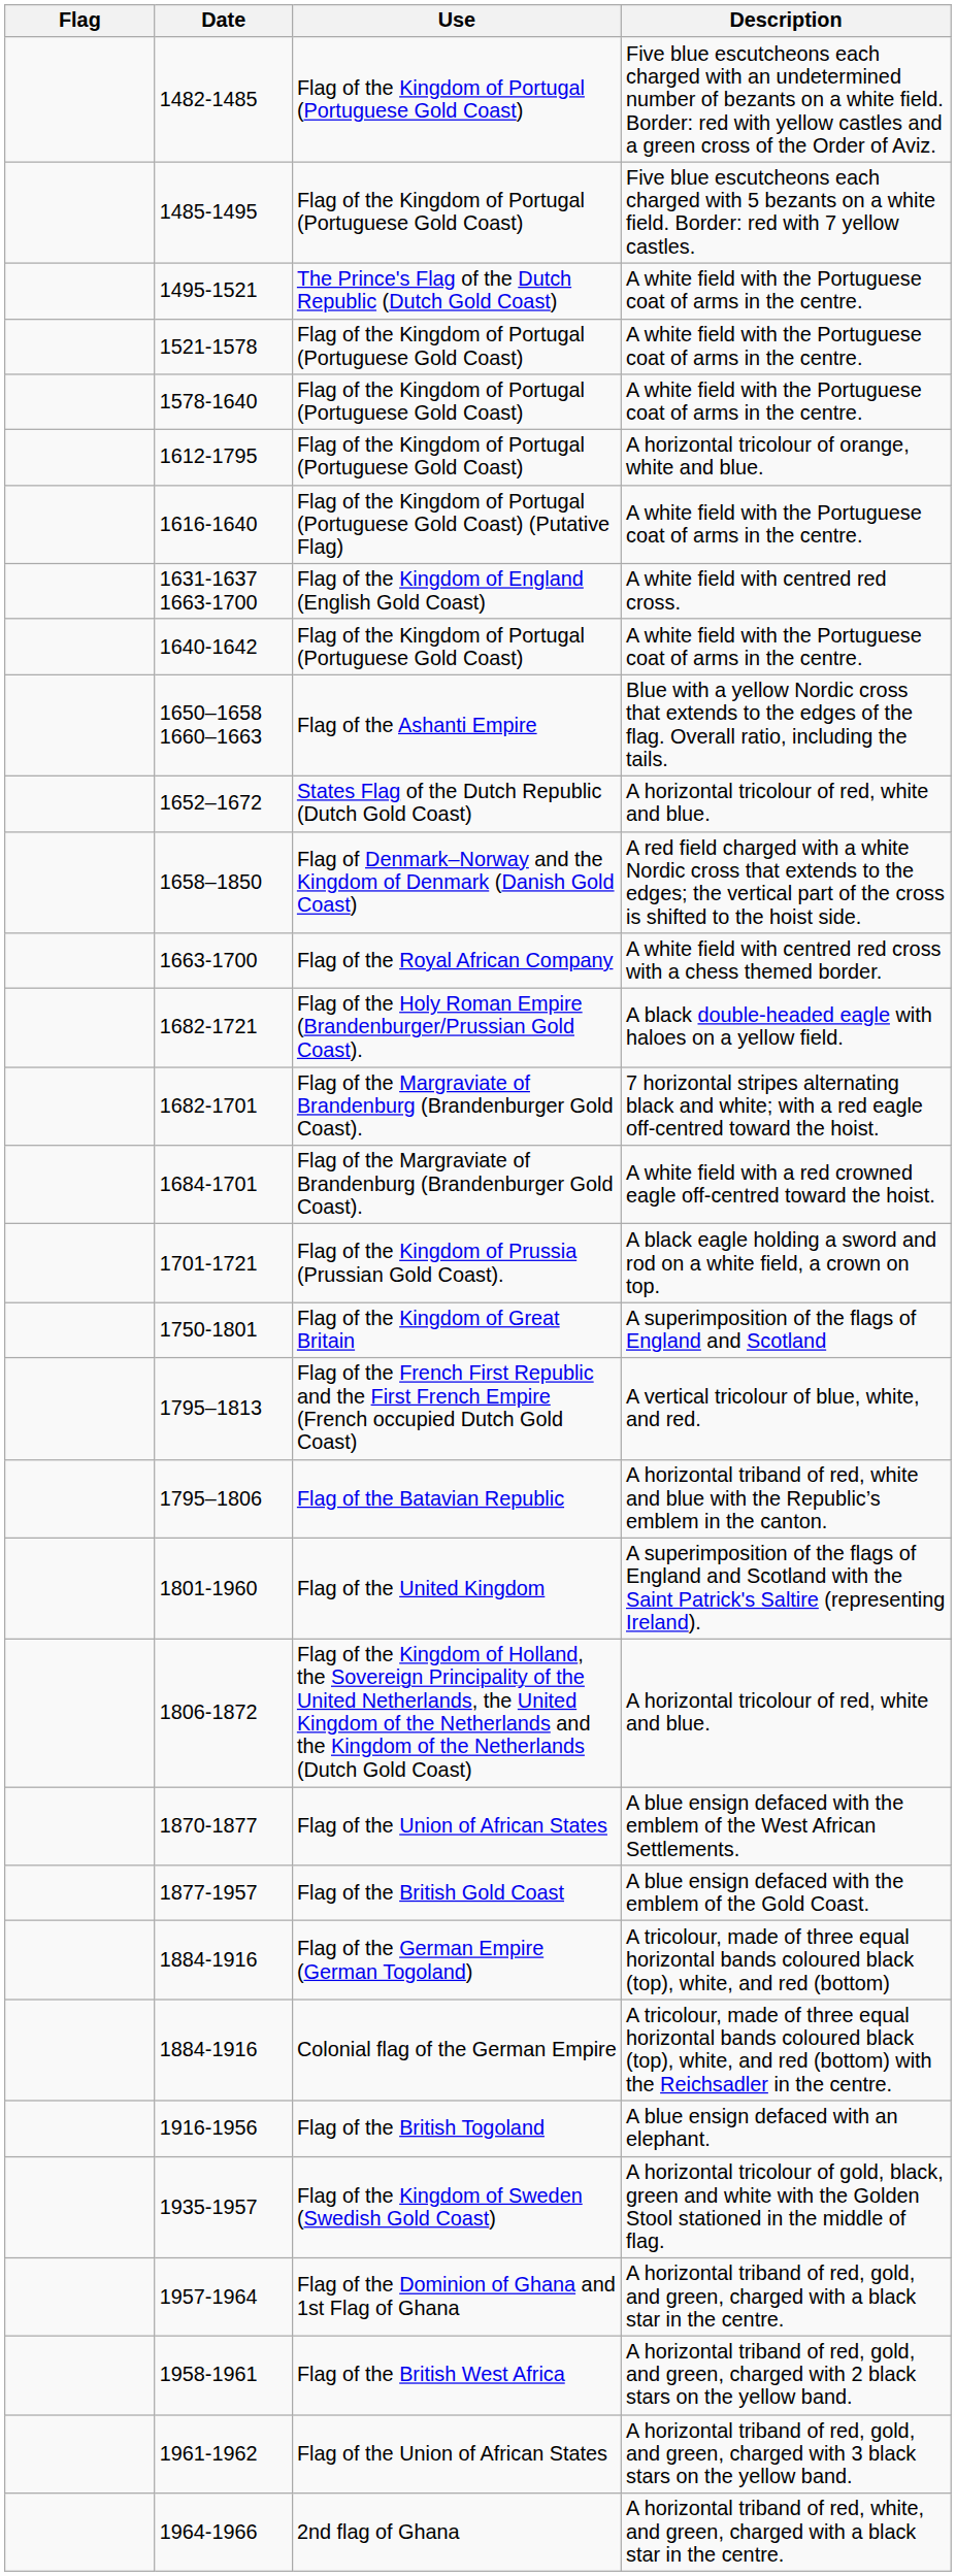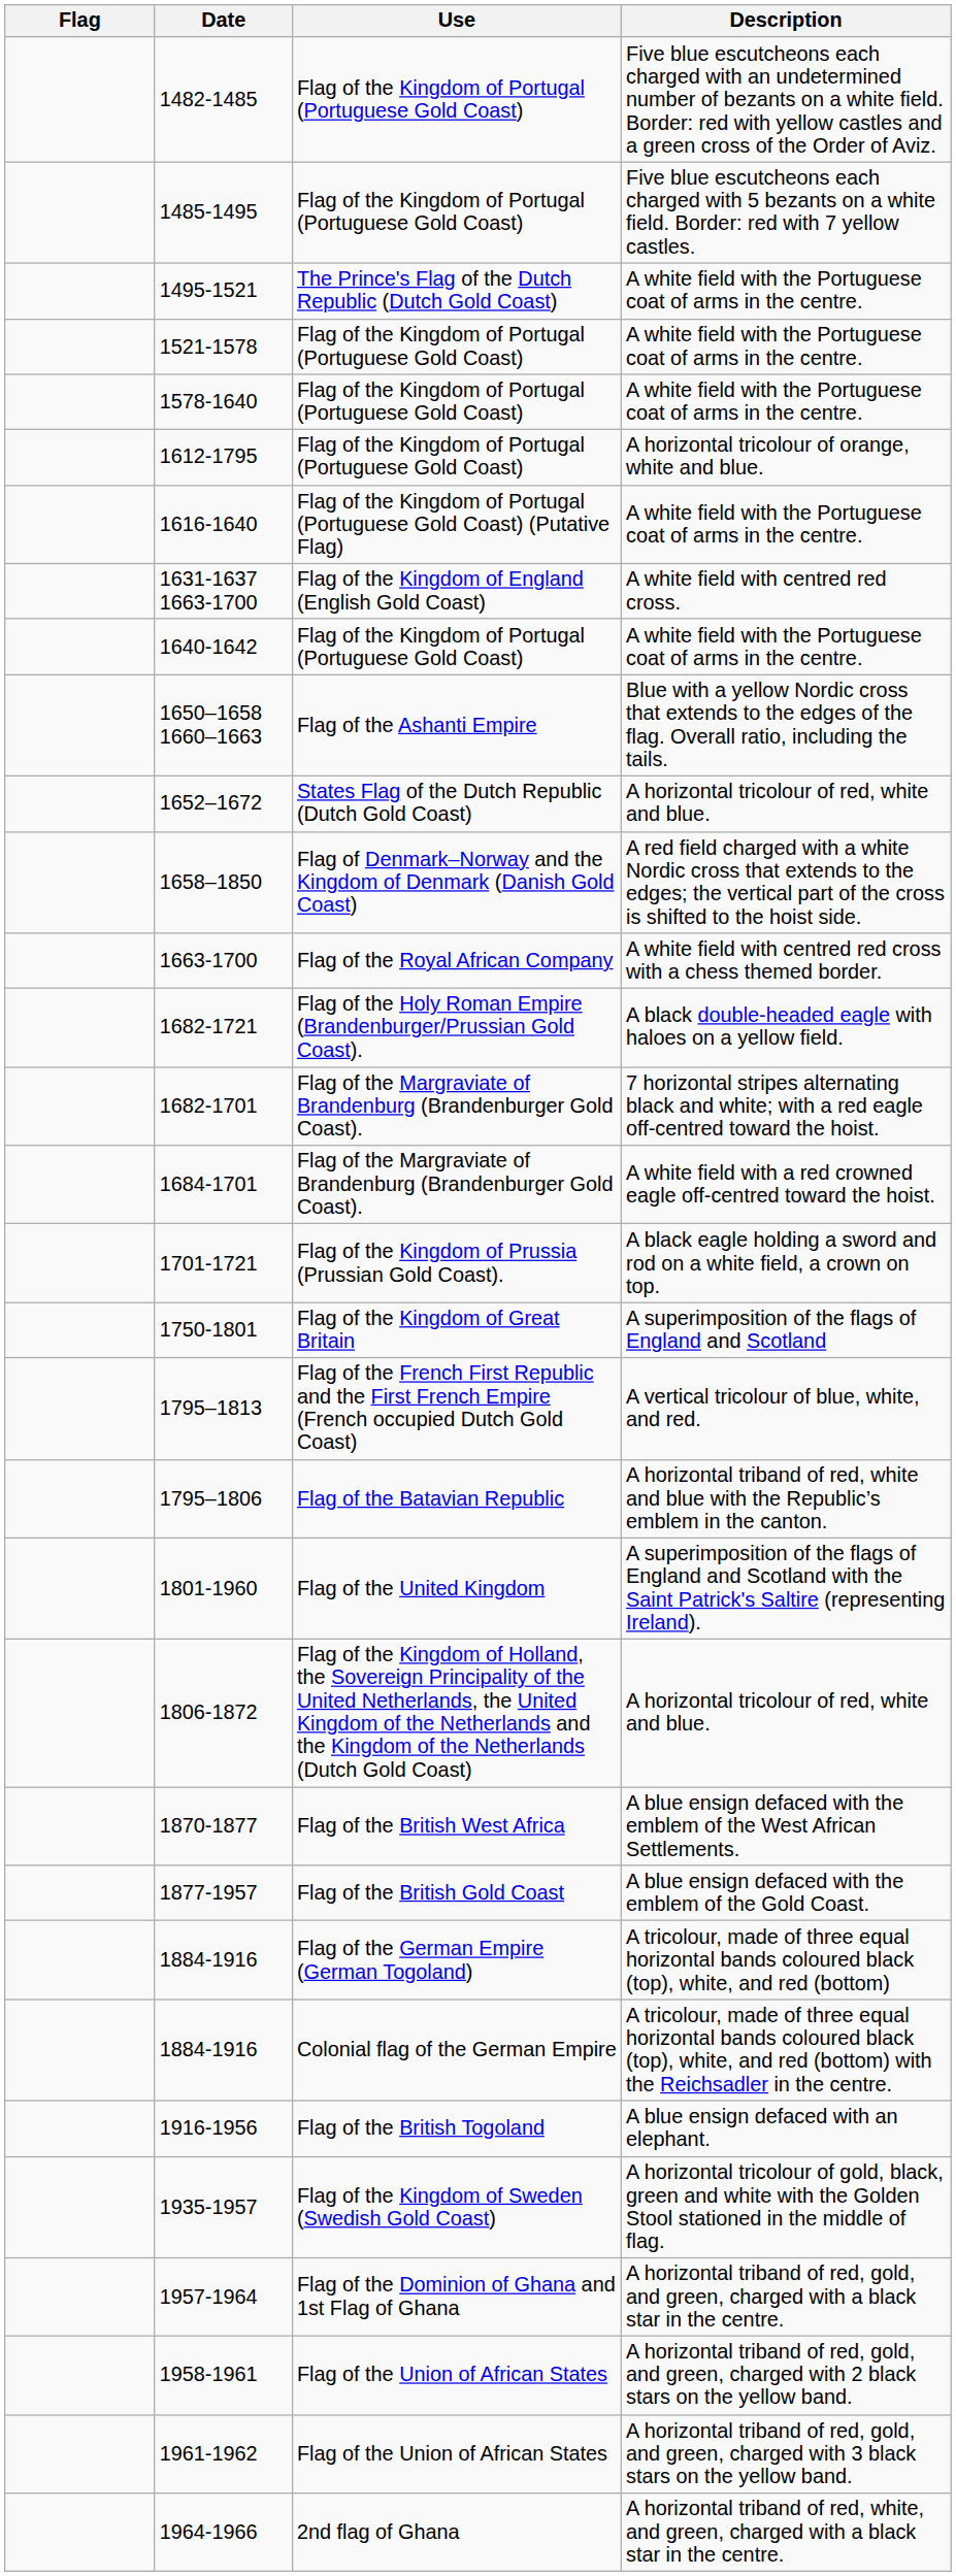1870-1877 | Use: Flag of the Union of African States -> Flag of the British West Africa
1958-1961 | Use: Flag of the British West Africa -> Flag of the Union of African States
